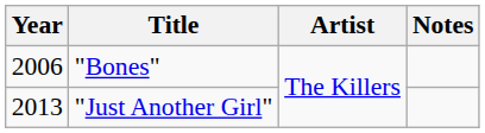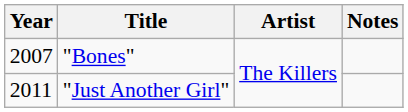"Bones" | Year: 2006 -> 2007
"Just Another Girl" | Year: 2013 -> 2011
